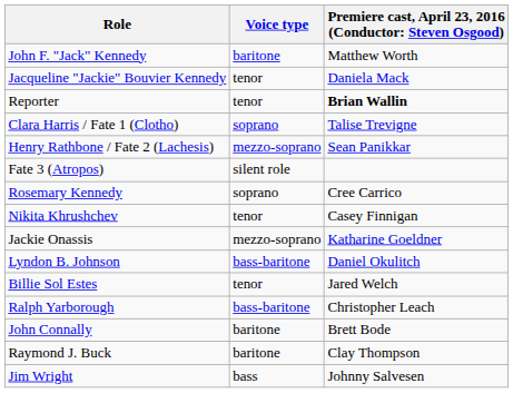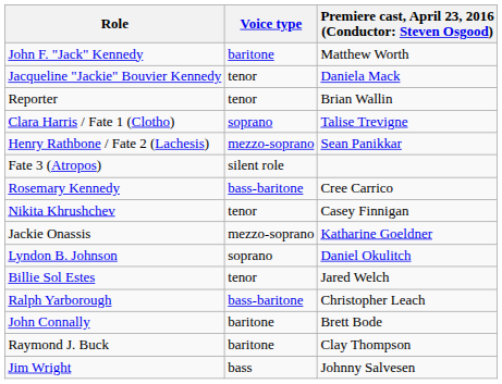Reporter | column 3: bold -> normal
Rosemary Kennedy | Voice type: soprano -> bass-baritone
Lyndon B. Johnson | Voice type: bass-baritone -> soprano
